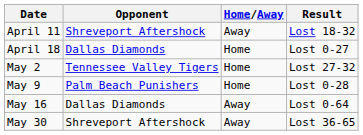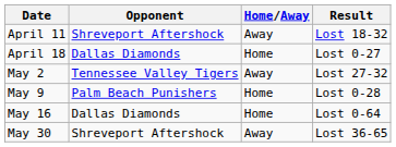May 2 | Home/Away: Home -> Away
May 16 | Home/Away: Away -> Home
